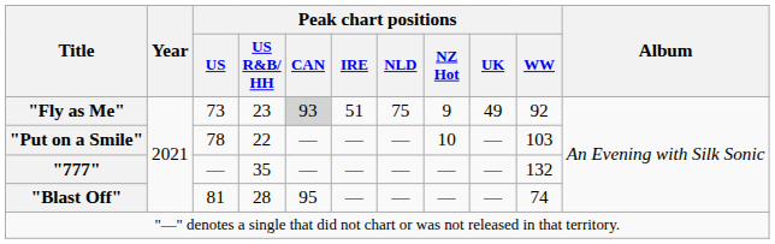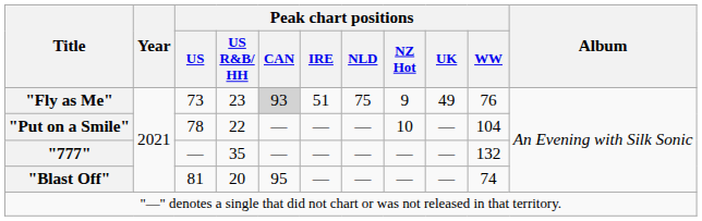"Fly as Me" | Peak chart positions / WW: 92 -> 76
"Put on a Smile" | Peak chart positions / WW: 103 -> 104
"Blast Off" | Peak chart positions / US R&B/ HH: 28 -> 20
